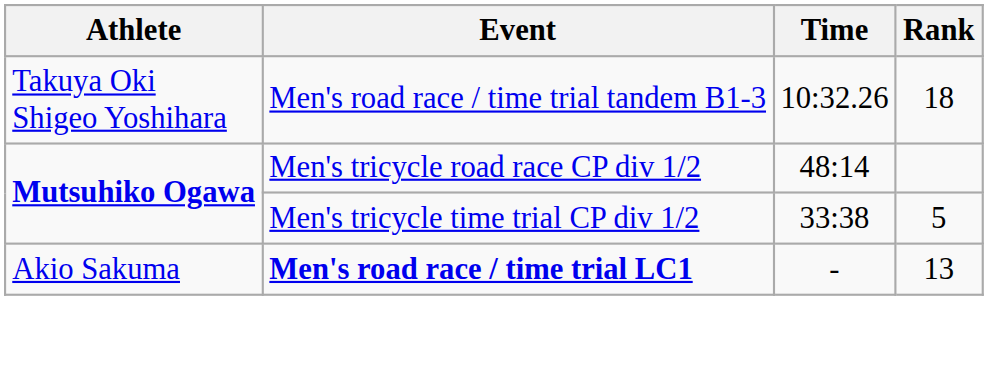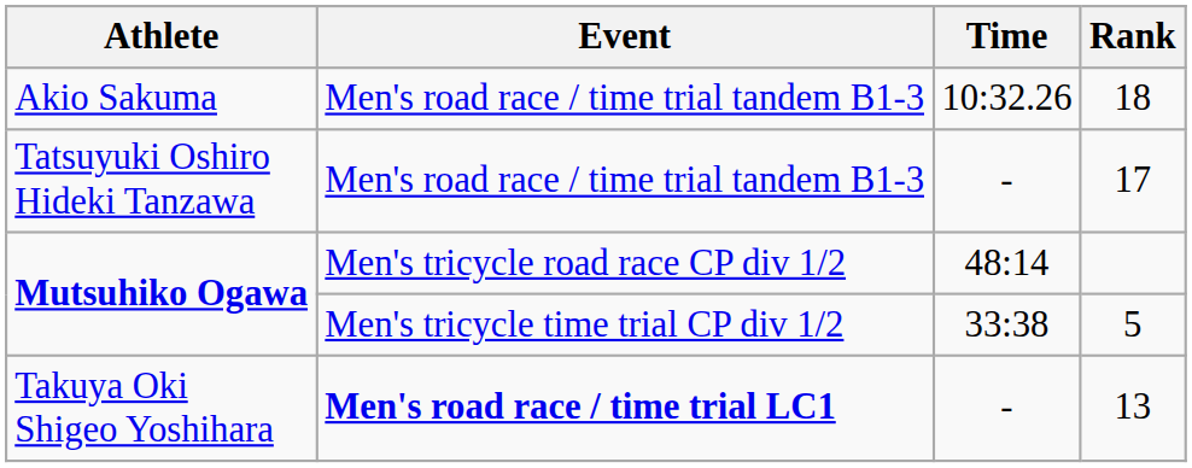18 | Athlete: Takuya Oki Shigeo Yoshihara -> Akio Sakuma
+ row: Tatsuyuki Oshiro Hideki Tanzawa | Men's road race / time trial tandem B1-3 | - | 17
13 | Athlete: Akio Sakuma -> Takuya Oki Shigeo Yoshihara
